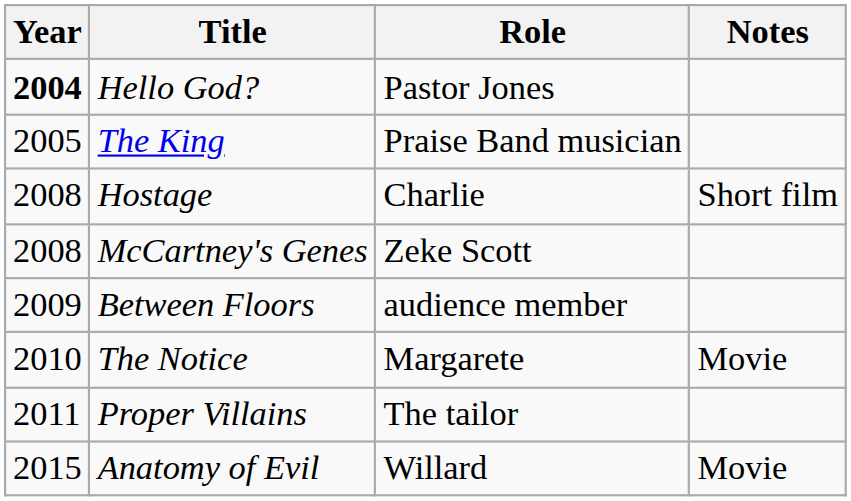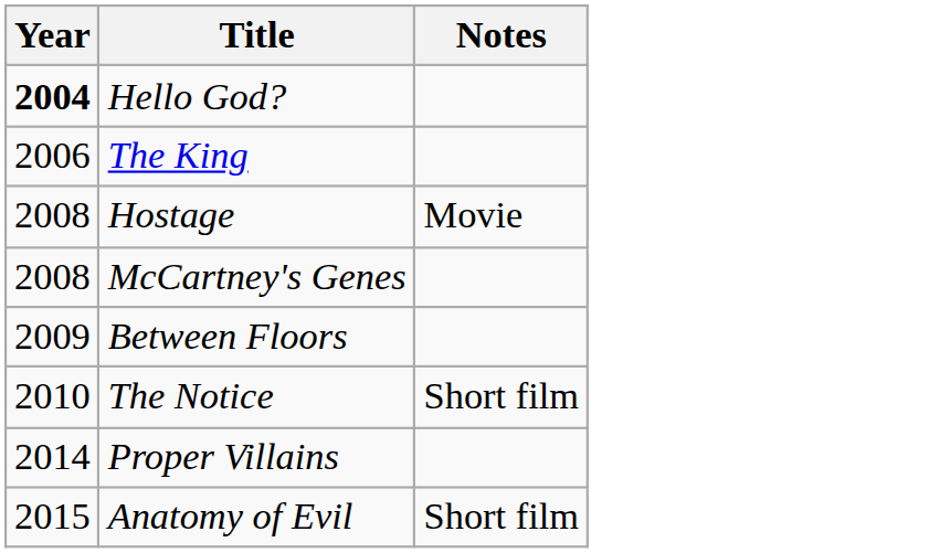- column: Role | Pastor Jones | Praise Band musician | Charlie | Zeke Scott | audience member | Margarete | The tailor | Willard
The King | Year: 2005 -> 2006
Hostage | Notes: Short film -> Movie
The Notice | Notes: Movie -> Short film
Proper Villains | Year: 2011 -> 2014
Anatomy of Evil | Notes: Movie -> Short film
